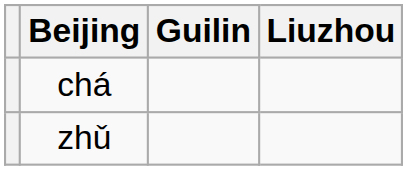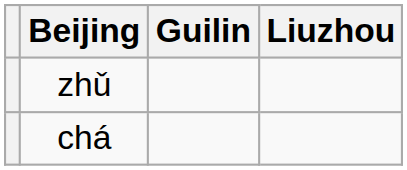rows swapped: chá <-> zhǔ
